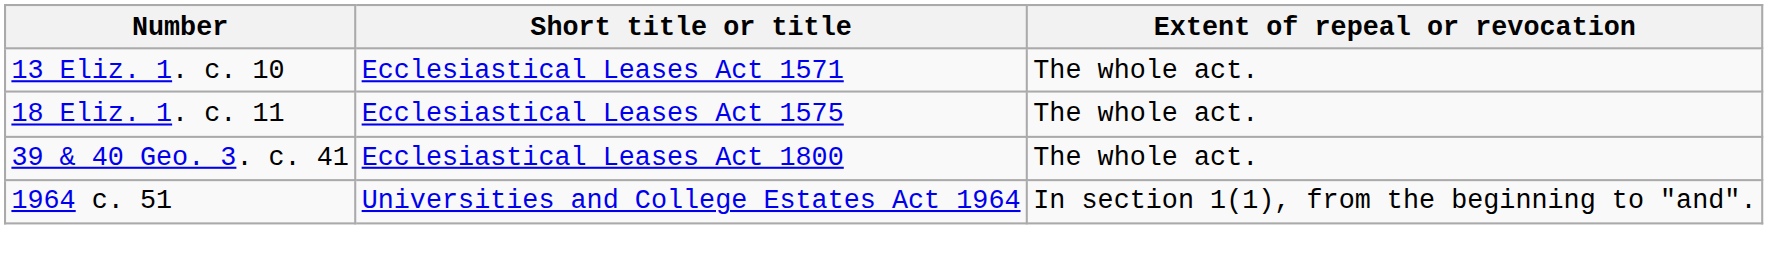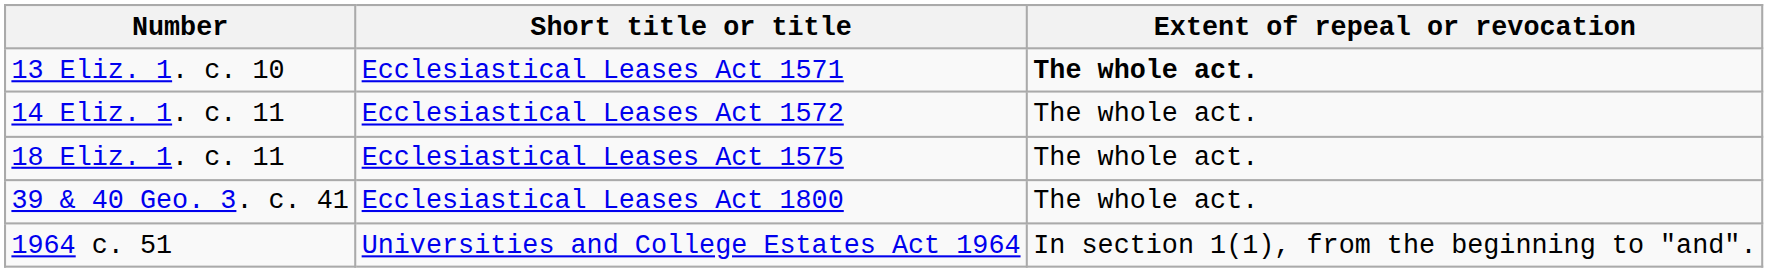13 Eliz. 1. c. 10 | Extent of repeal or revocation: normal -> bold
+ row: 14 Eliz. 1. c. 11 | Ecclesiastical Leases Act 1572 | The whole act.
